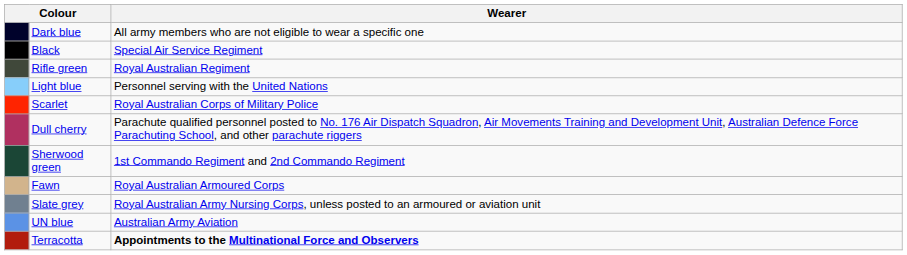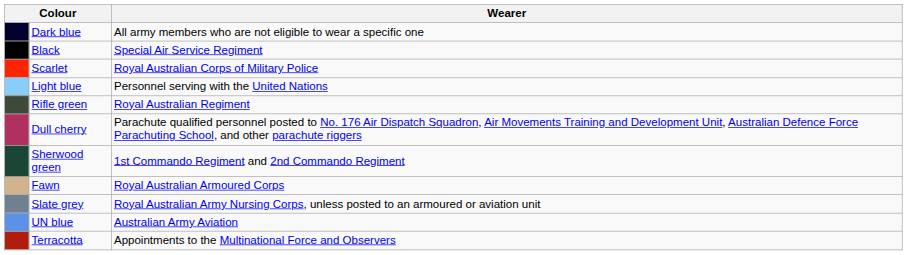rows swapped: Rifle green <-> Scarlet
Terracotta | Wearer: bold -> normal
